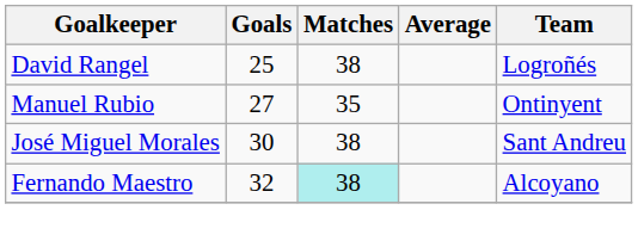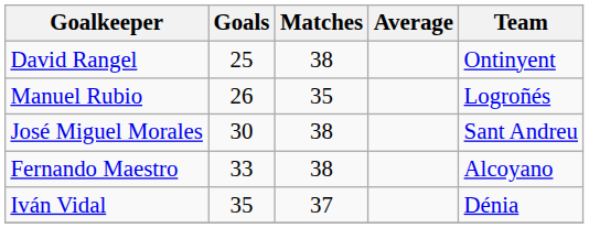David Rangel | Team: Logroñés -> Ontinyent
Manuel Rubio | Goals: 27 -> 26
Manuel Rubio | Team: Ontinyent -> Logroñés
Fernando Maestro | Goals: 32 -> 33
Fernando Maestro | Matches: paleturquoise background -> no background
+ row: Iván Vidal | 35 | 37 | Dénia
